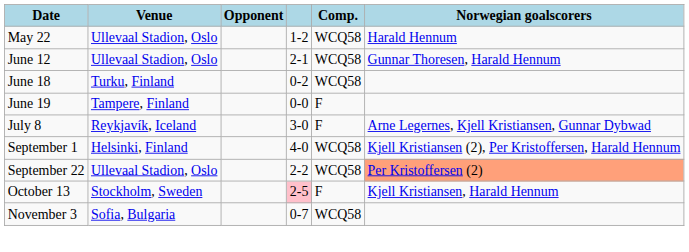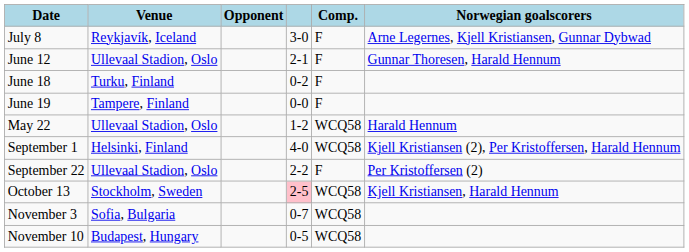rows swapped: May 22 <-> July 8
June 12 | Comp.: WCQ58 -> F
June 18 | Comp.: WCQ58 -> F
September 22 | Comp.: WCQ58 -> F
September 22 | Norwegian goalscorers: lightsalmon background -> no background
October 13 | Comp.: F -> WCQ58
+ row: November 10 | Budapest, Hungary | 0-5 | WCQ58
